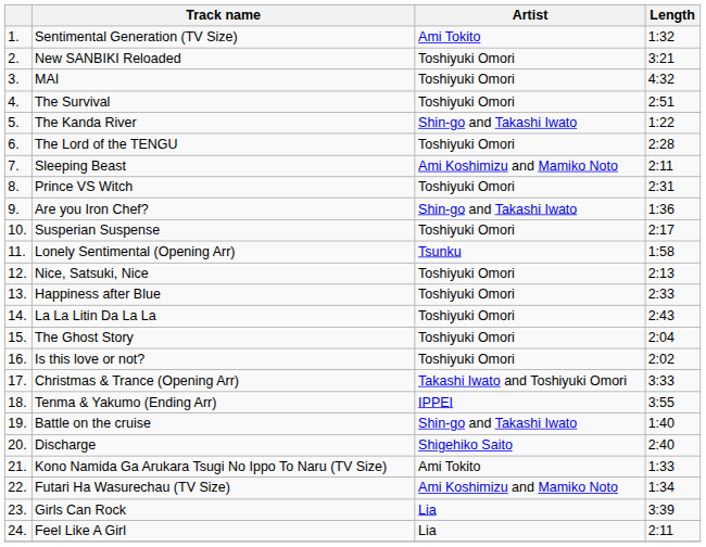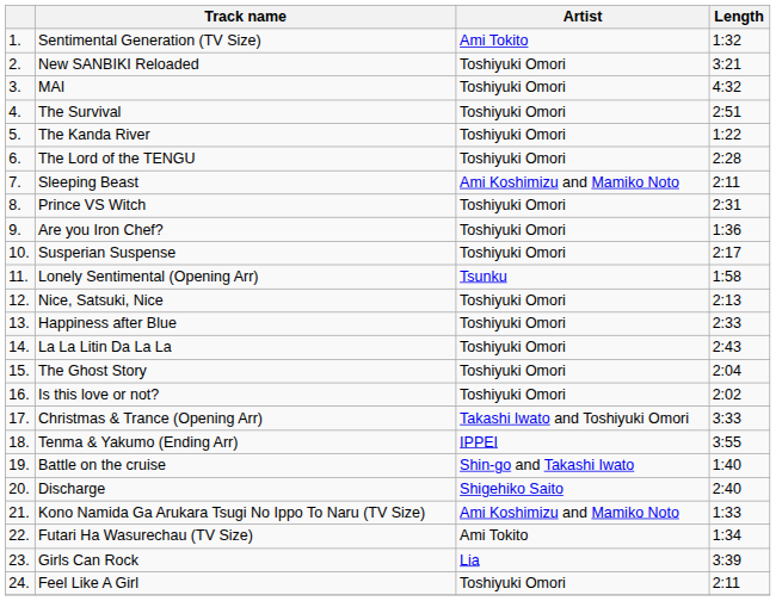The Kanda River | Artist: Shin-go and Takashi Iwato -> Toshiyuki Omori
Are you Iron Chef? | Artist: Shin-go and Takashi Iwato -> Toshiyuki Omori
Kono Namida Ga Arukara Tsugi No Ippo To Naru (TV Size) | Artist: Ami Tokito -> Ami Koshimizu and Mamiko Noto
Futari Ha Wasurechau (TV Size) | Artist: Ami Koshimizu and Mamiko Noto -> Ami Tokito
Feel Like A Girl | Artist: Lia -> Toshiyuki Omori
